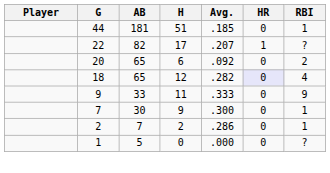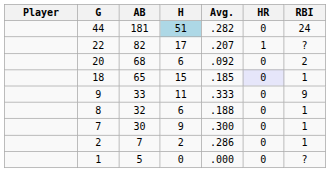44 | H: no background -> lightblue background
44 | Avg.: .185 -> .282
44 | RBI: 1 -> 24
20 | AB: 65 -> 68
18 | H: 12 -> 15
18 | Avg.: .282 -> .185
18 | RBI: 4 -> 1
+ row: 8 | 32 | 6 | .188 | 0 | 1
